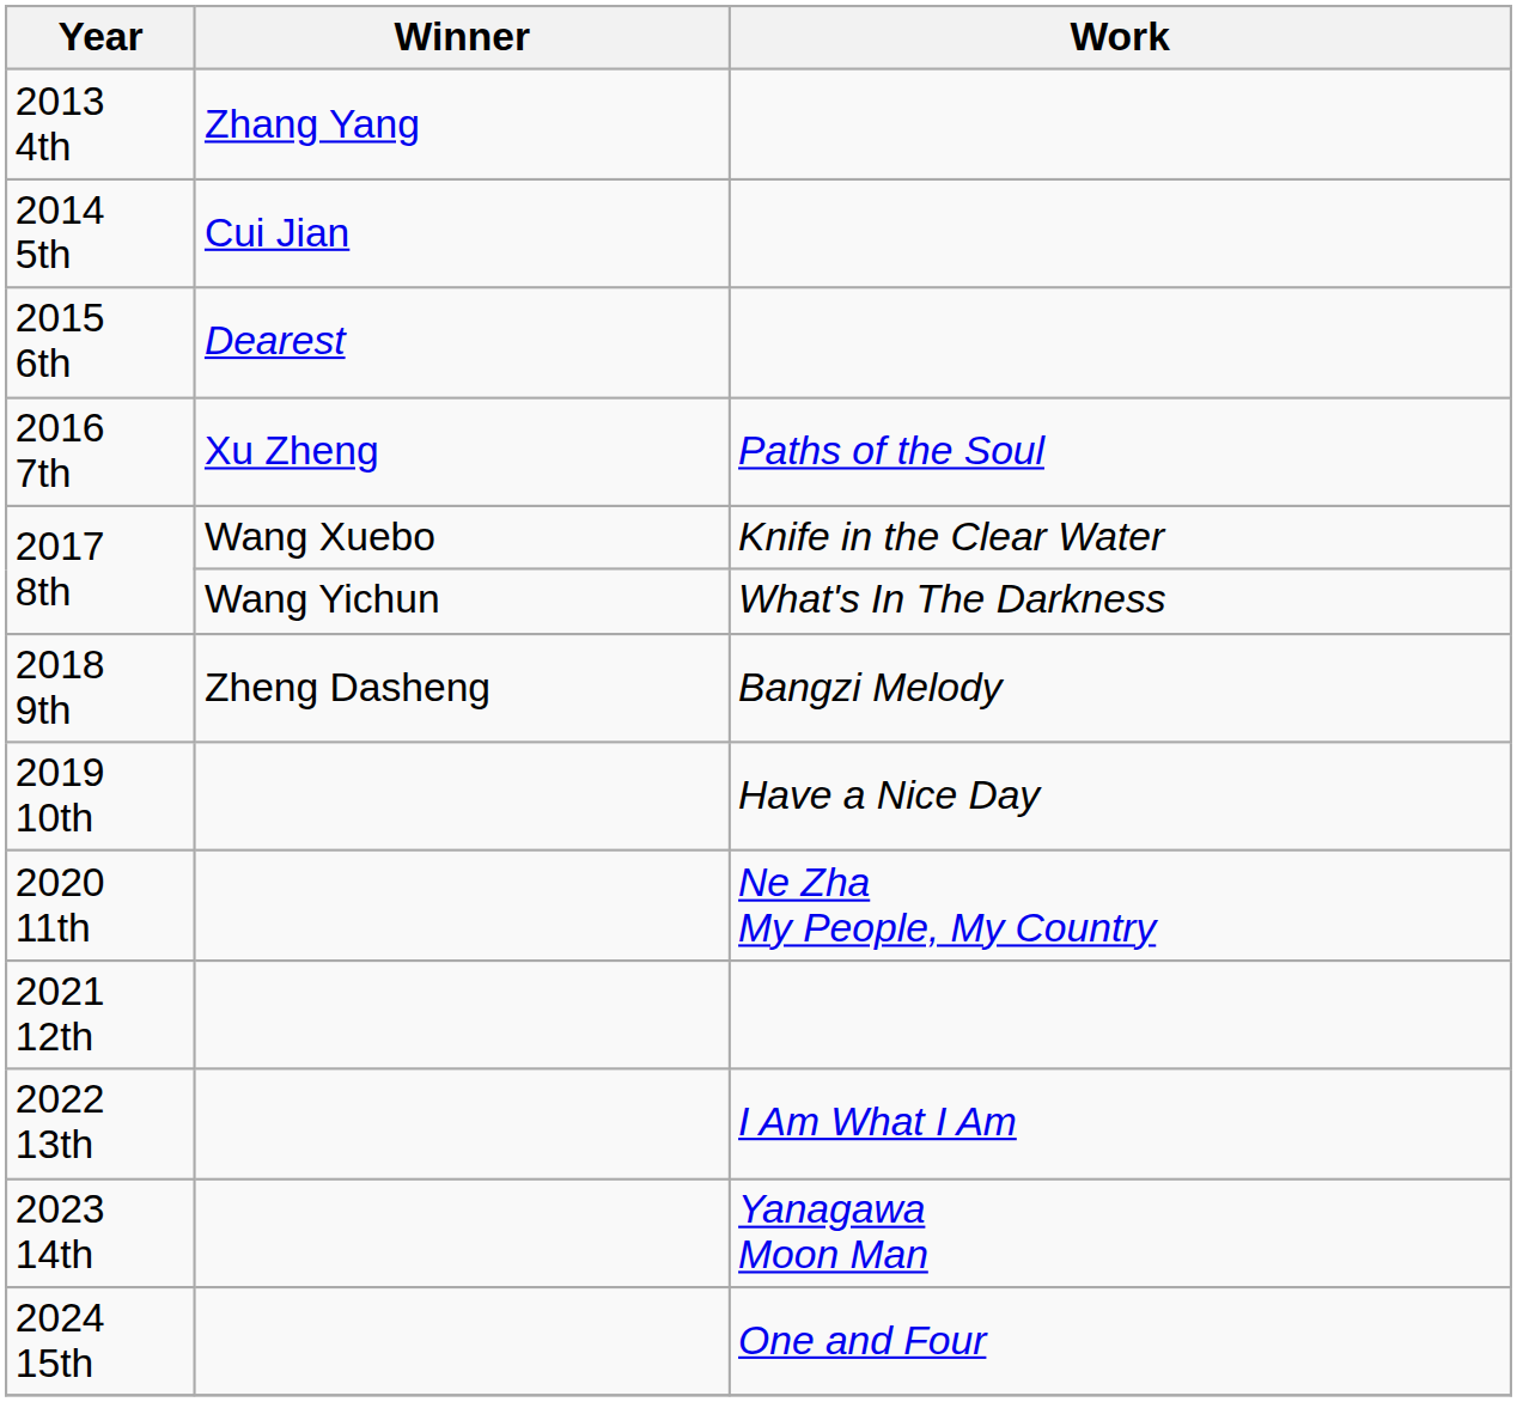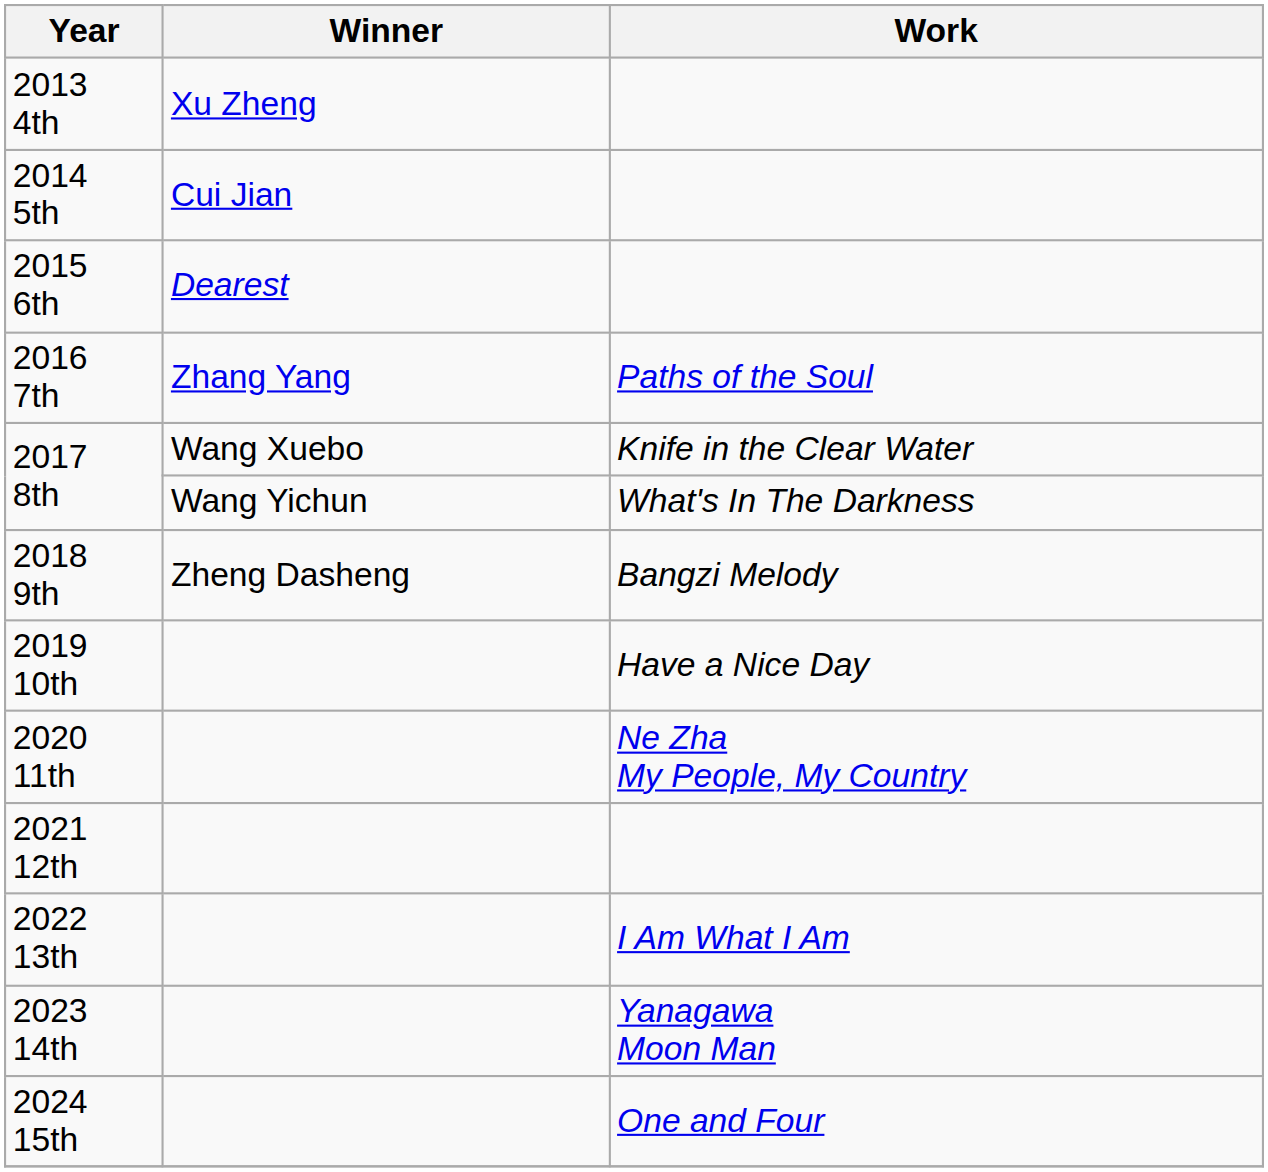2013 4th | Winner: Zhang Yang -> Xu Zheng
2016 7th | Winner: Xu Zheng -> Zhang Yang
